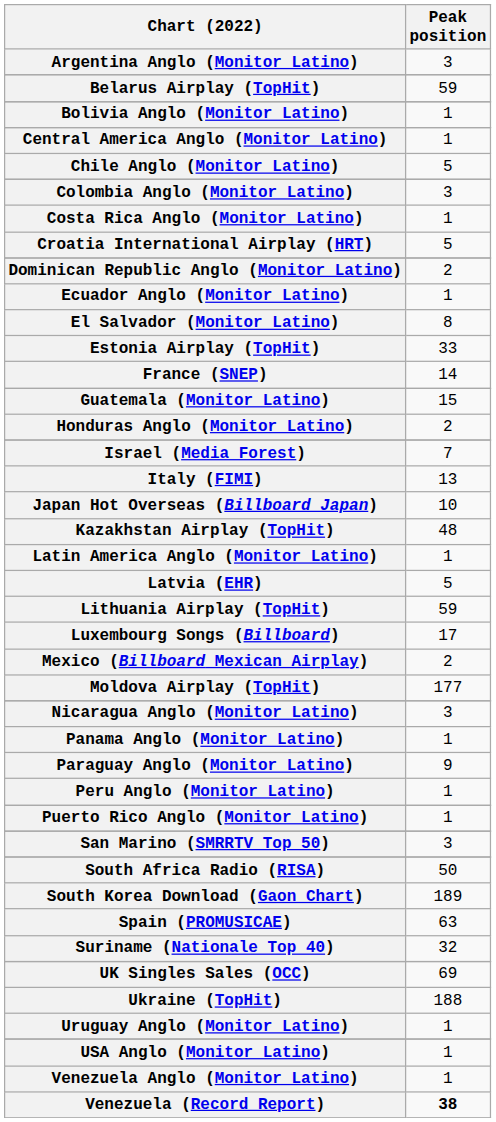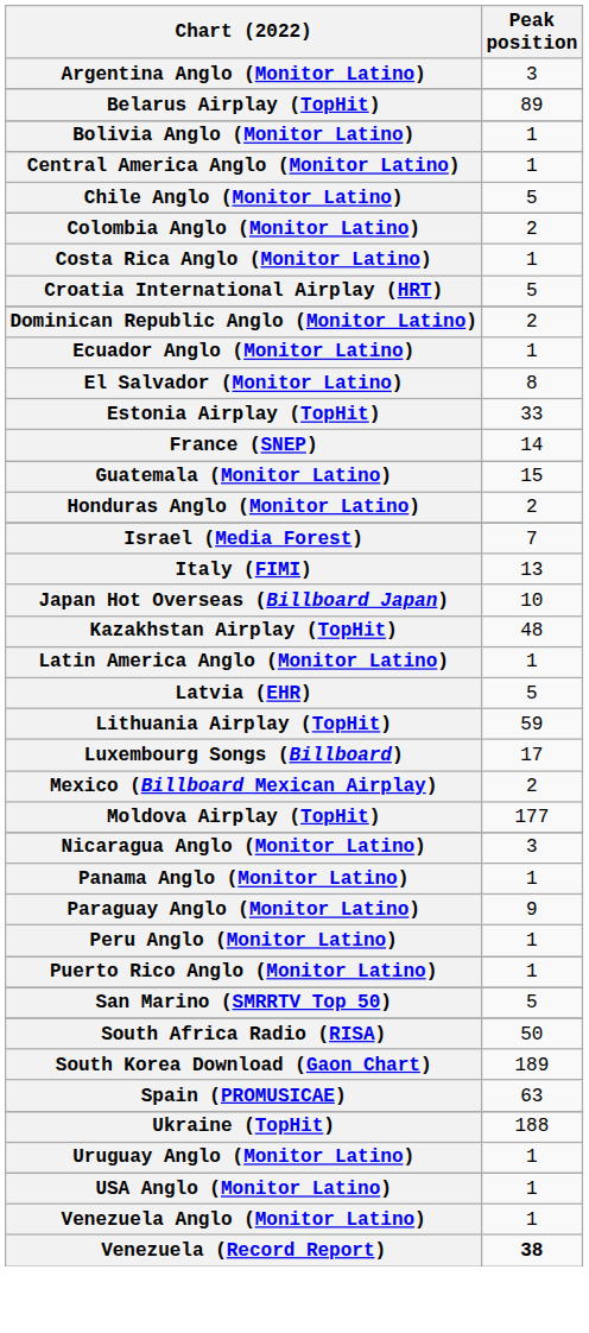Belarus Airplay (TopHit) | Peak position: 59 -> 89
Colombia Anglo (Monitor Latino) | Peak position: 3 -> 2
San Marino (SMRRTV Top 50) | Peak position: 3 -> 5
- row: Suriname (Nationale Top 40) | 32
- row: UK Singles Sales (OCC) | 69
